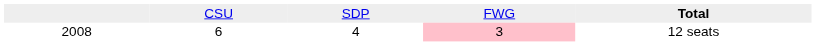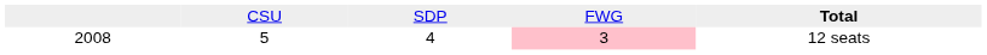2008 | column 2: 6 -> 5
